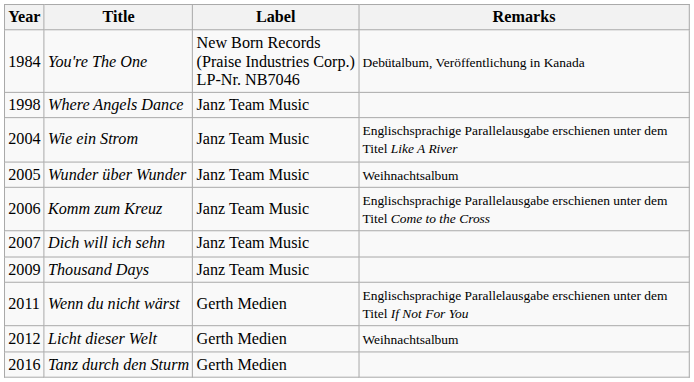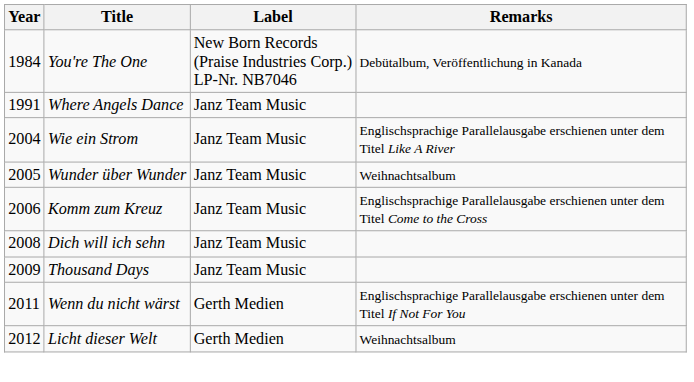Where Angels Dance | Year: 1998 -> 1991
Dich will ich sehn | Year: 2007 -> 2008
- row: 2016 | Tanz durch den Sturm | Gerth Medien
